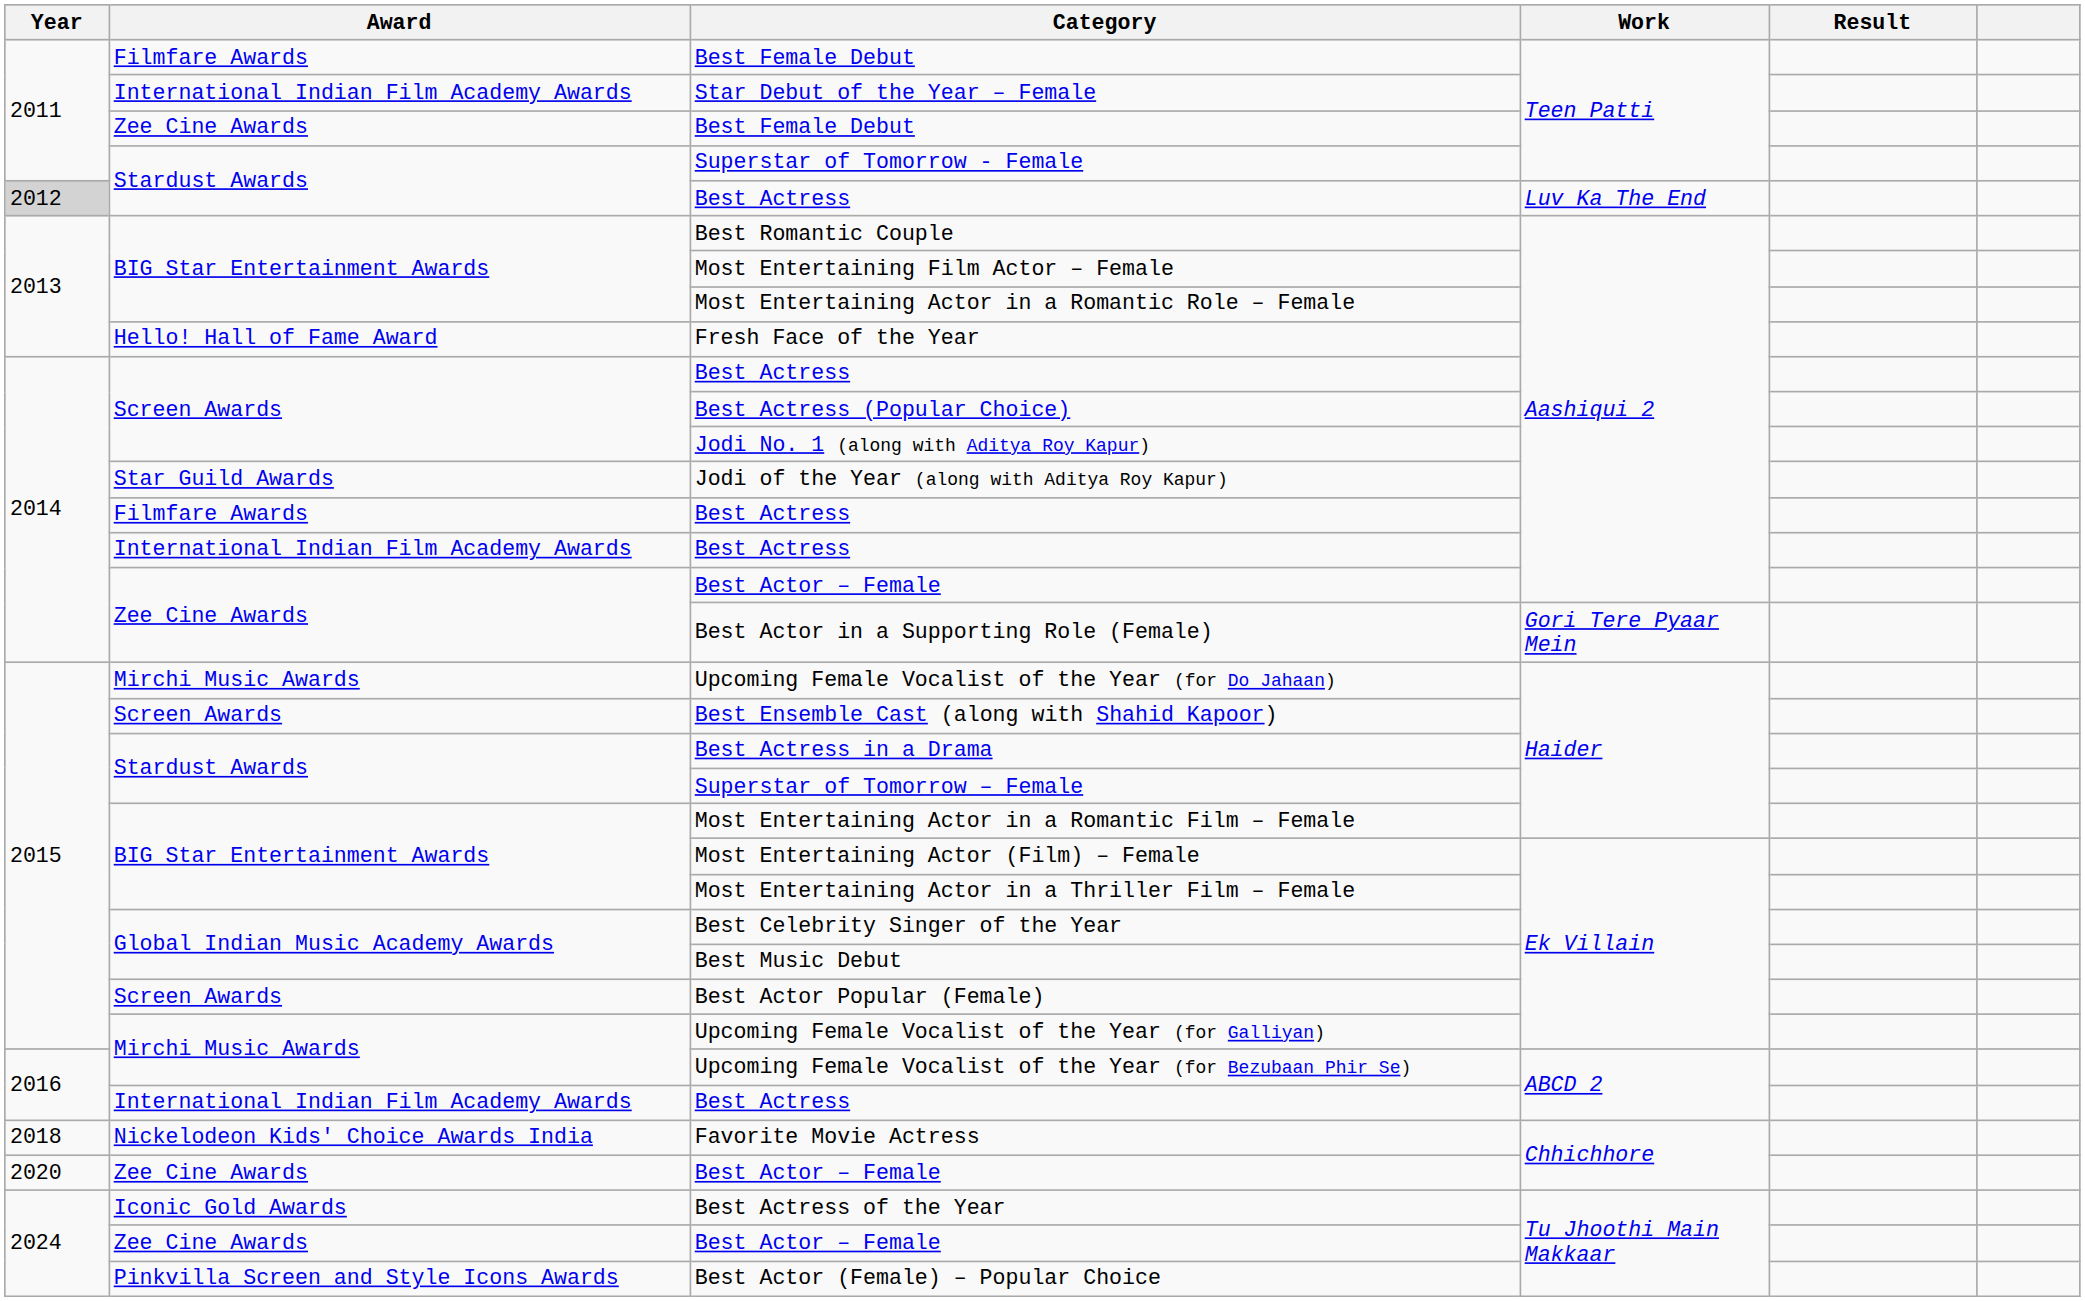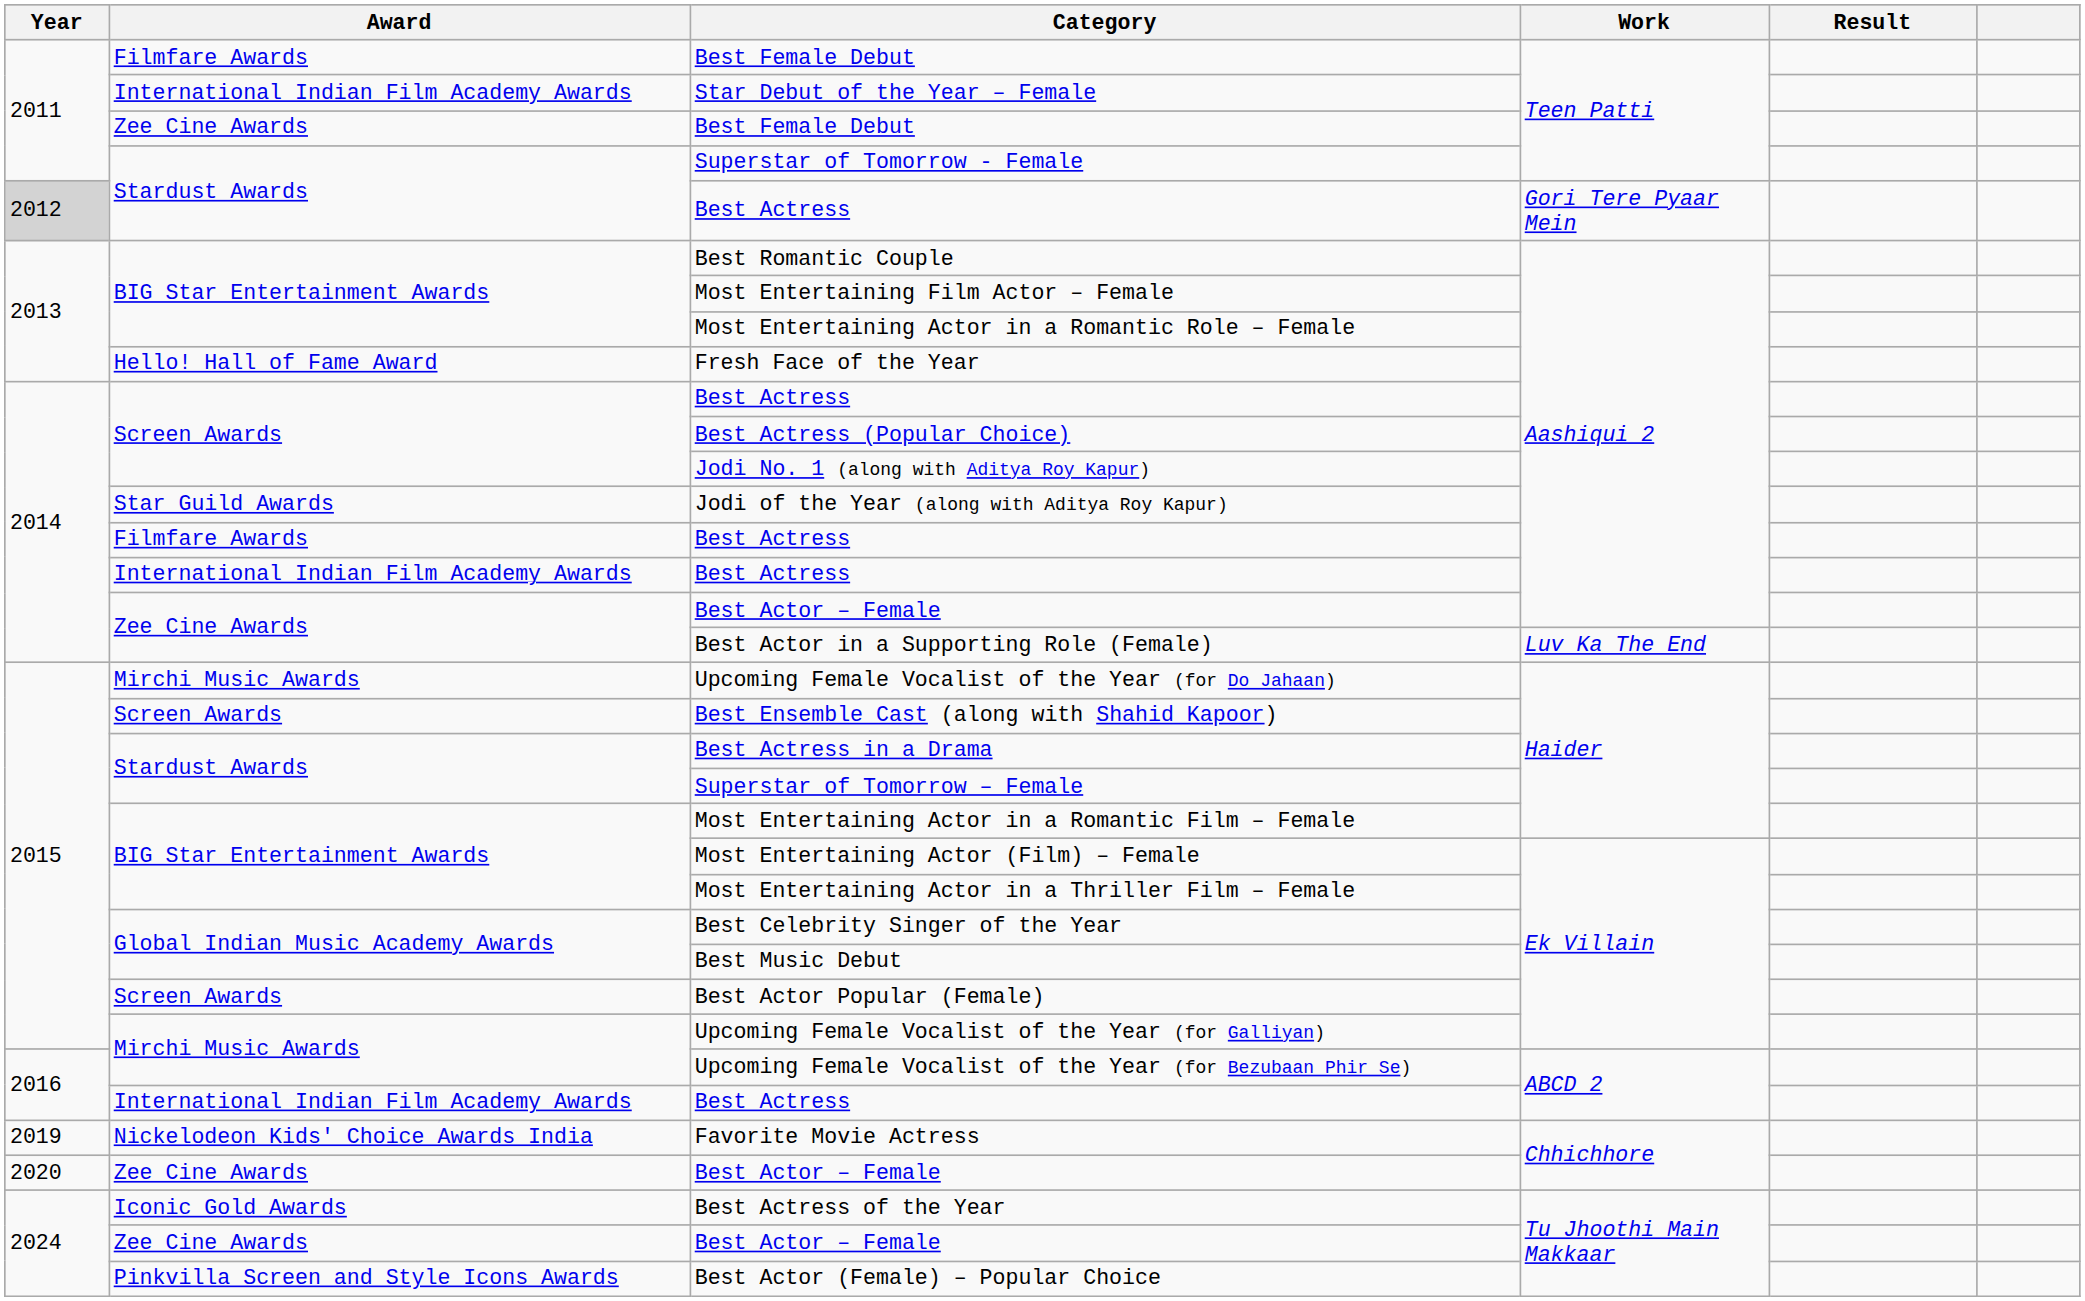Stardust Awards / Best Actress | Work: Luv Ka The End -> Gori Tere Pyaar Mein
Best Actor in a Supporting Role (Female) | Work: Gori Tere Pyaar Mein -> Luv Ka The End
Favorite Movie Actress | Year: 2018 -> 2019
